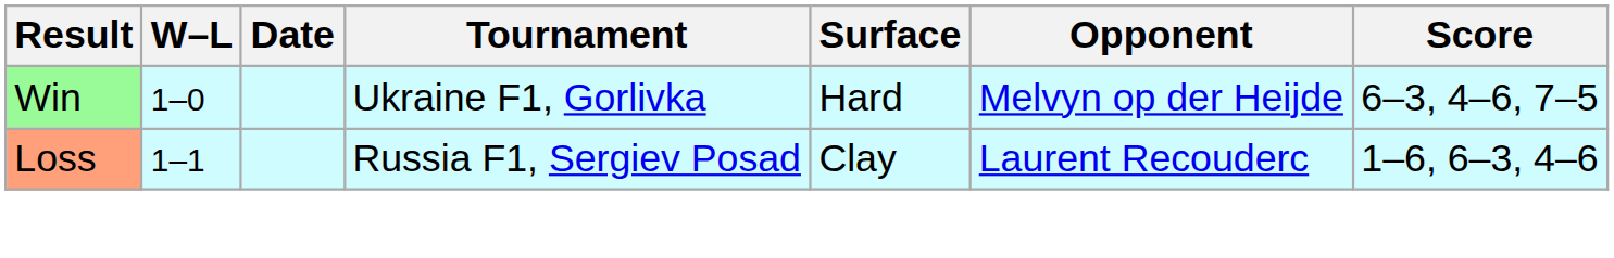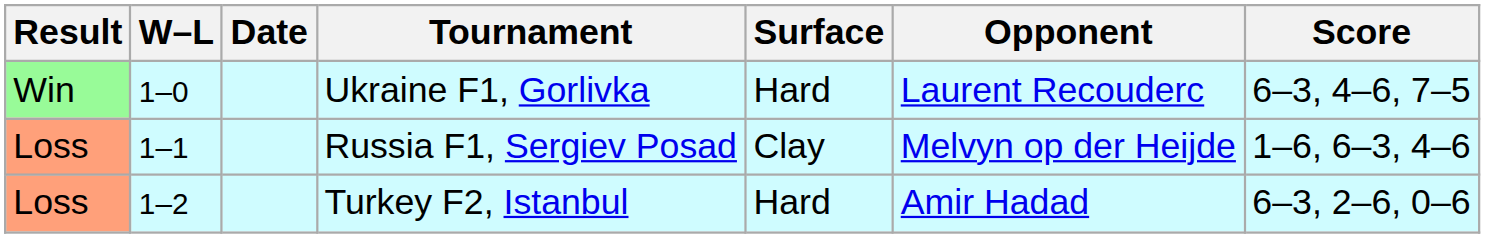Ukraine F1, Gorlivka | Opponent: Melvyn op der Heijde -> Laurent Recouderc
Russia F1, Sergiev Posad | Opponent: Laurent Recouderc -> Melvyn op der Heijde
+ row: Loss | 1–2 | Turkey F2, Istanbul | Hard | Amir Hadad | 6–3, 2–6, 0–6
